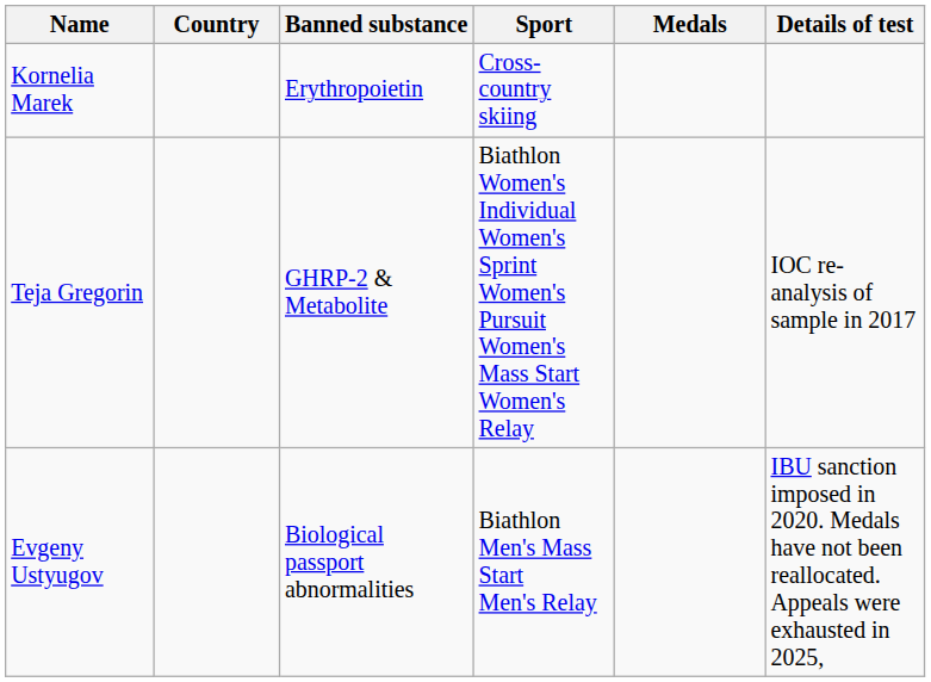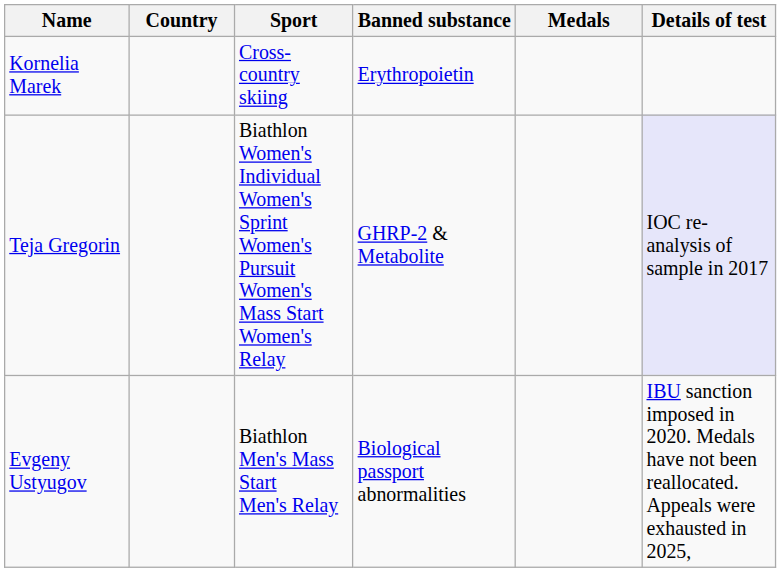columns swapped: Sport <-> Banned substance
Teja Gregorin | Details of test: no background -> lavender background
